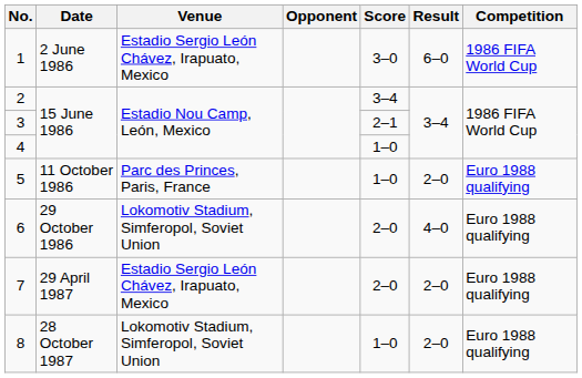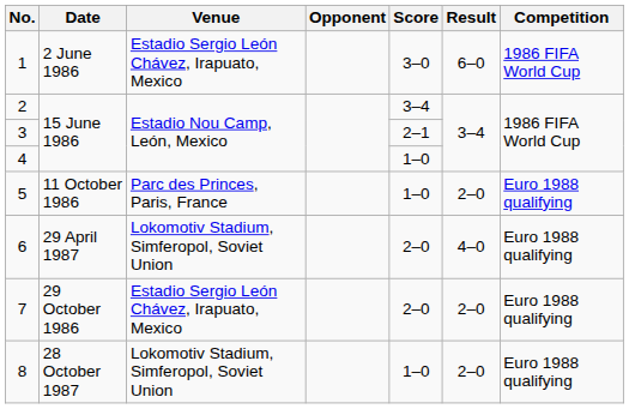6 | Date: 29 October 1986 -> 29 April 1987
7 | Date: 29 April 1987 -> 29 October 1986
